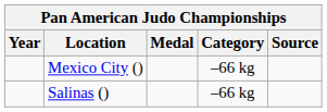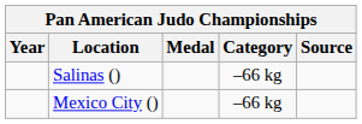rows swapped: Mexico City () <-> Salinas ()
